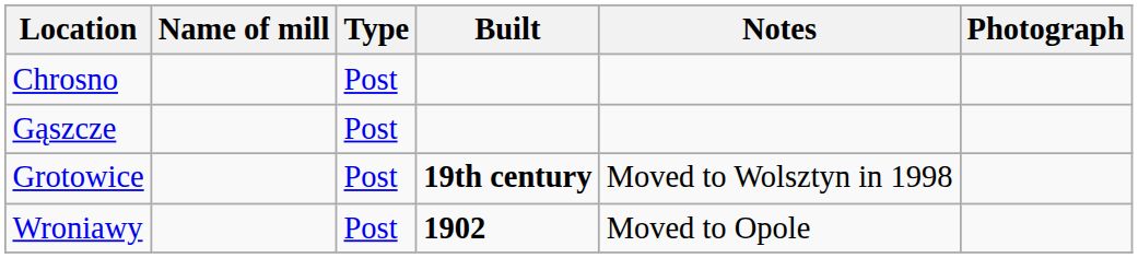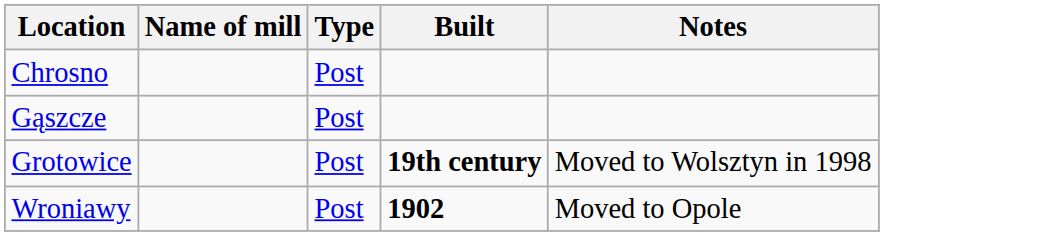- column: Photograph
